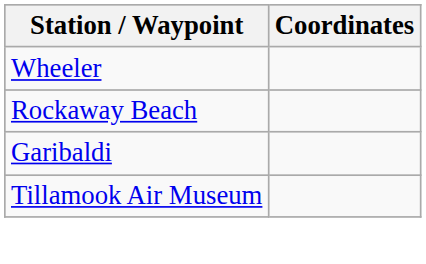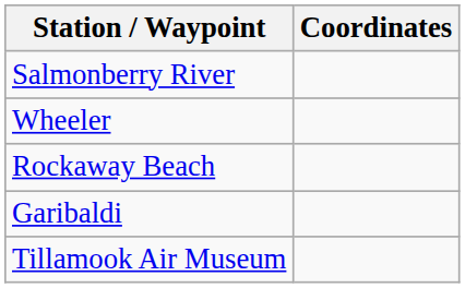+ row: Salmonberry River
